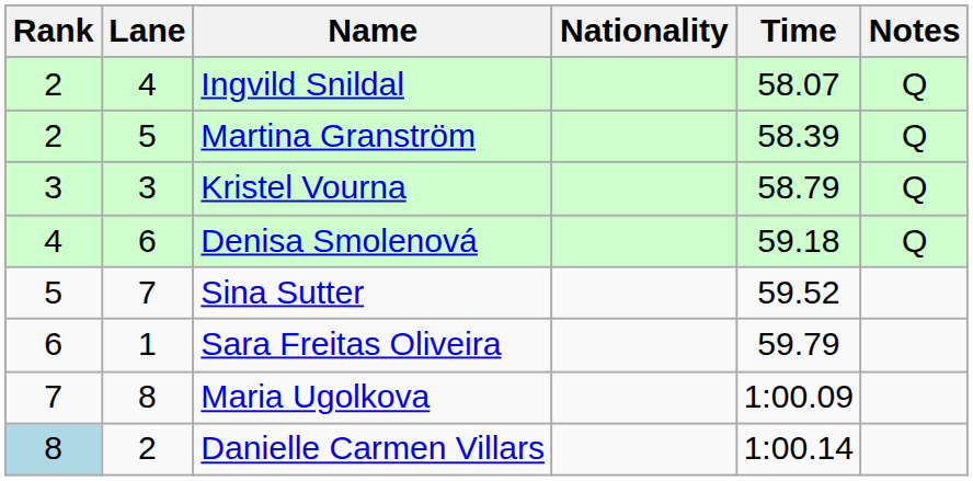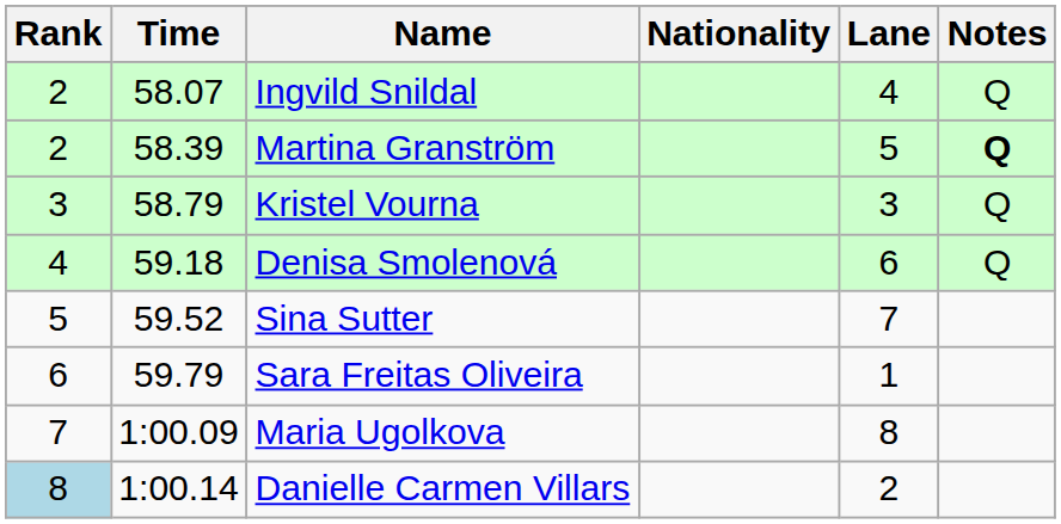columns swapped: Lane <-> Time
Martina Granström | Notes: normal -> bold
